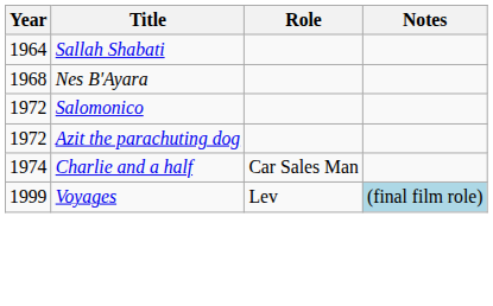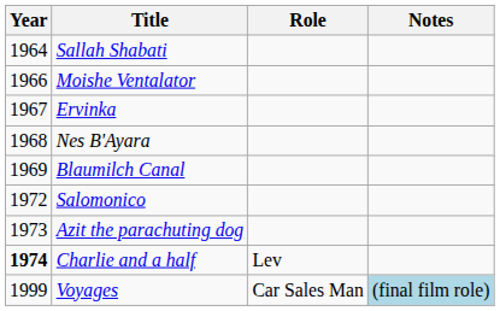+ row: 1966 | Moishe Ventalator
+ row: 1967 | Ervinka
+ row: 1969 | Blaumilch Canal
Azit the parachuting dog | Year: 1972 -> 1973
Charlie and a half | Year: normal -> bold
Charlie and a half | Role: Car Sales Man -> Lev
Voyages | Role: Lev -> Car Sales Man
